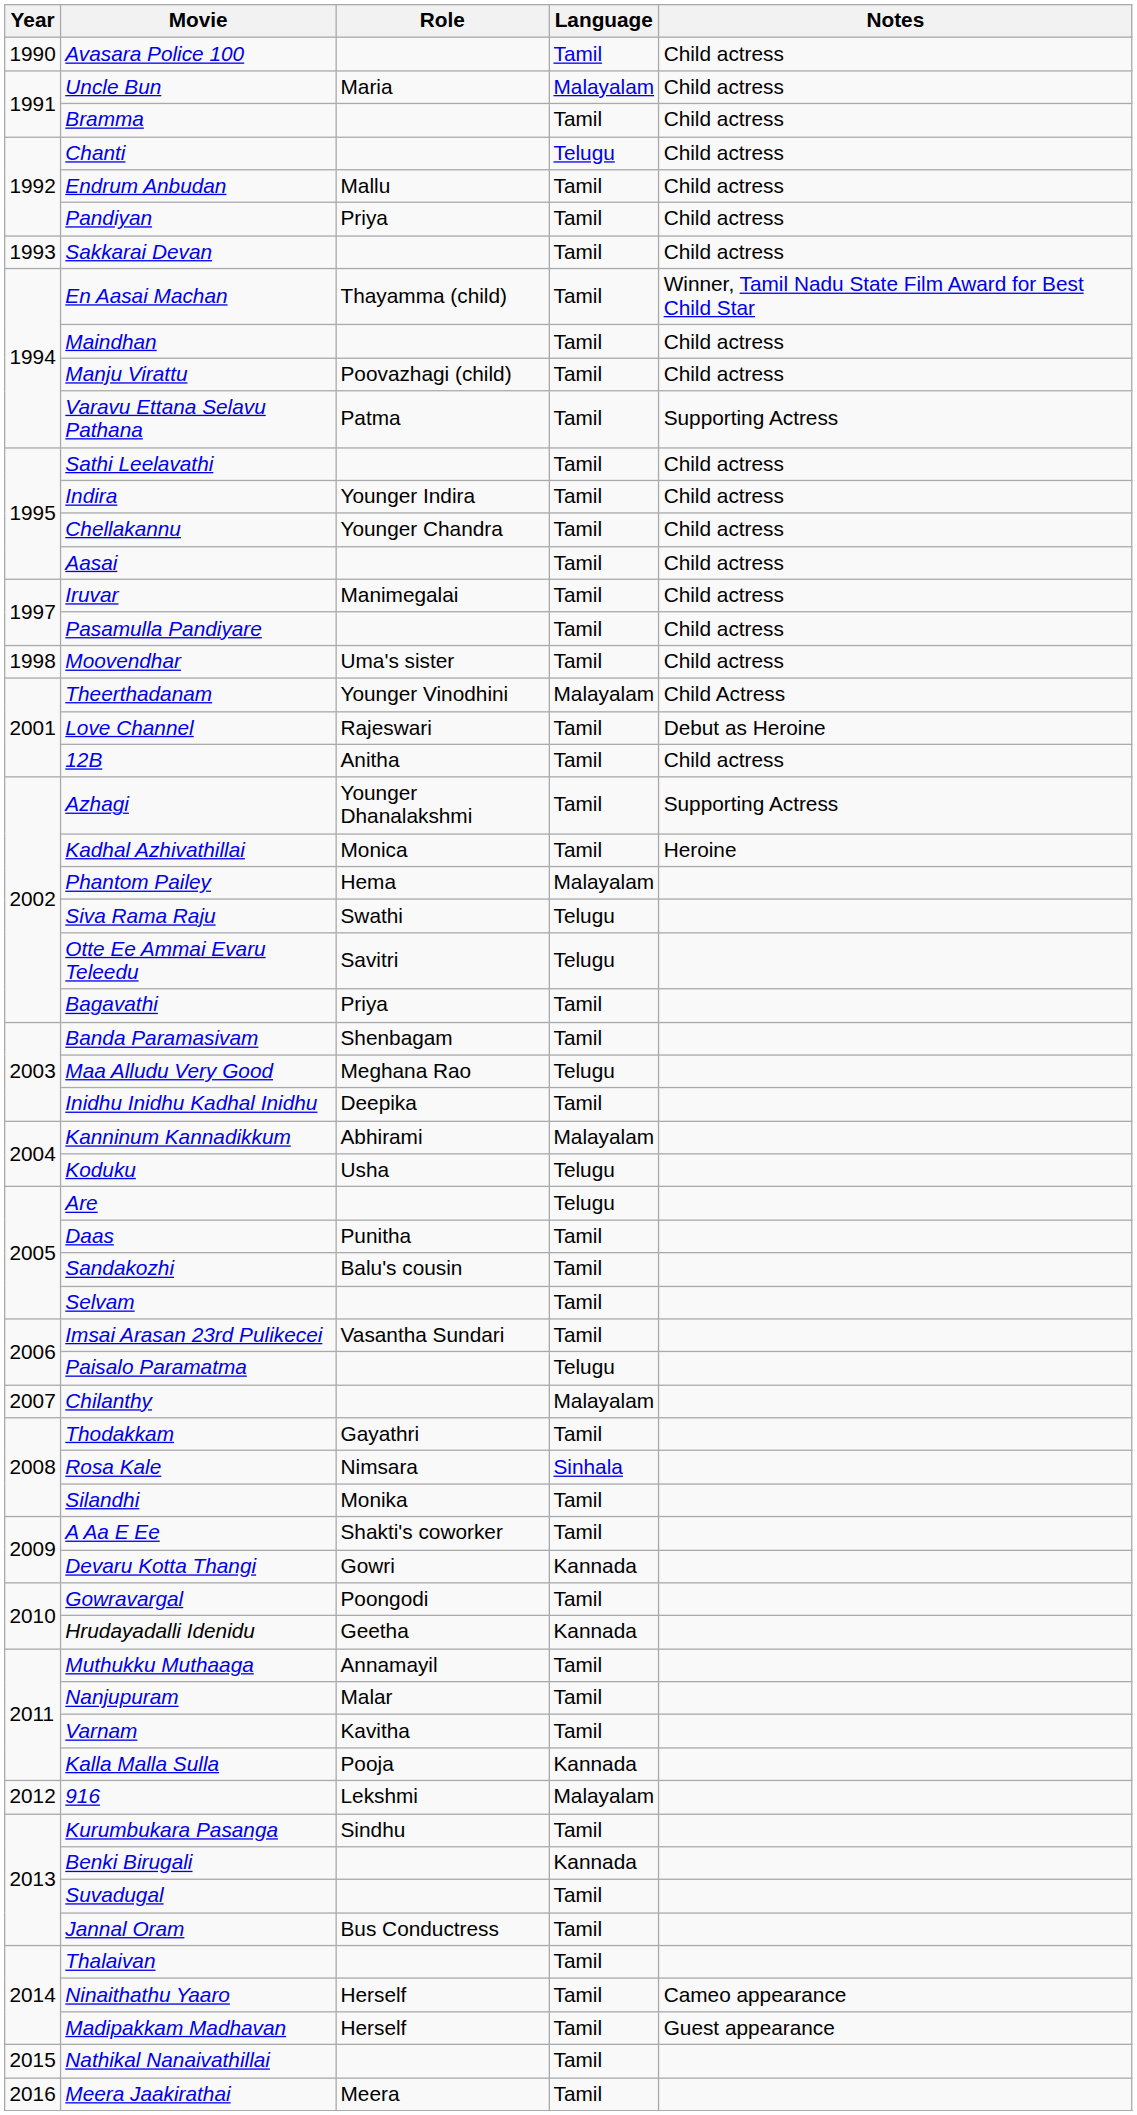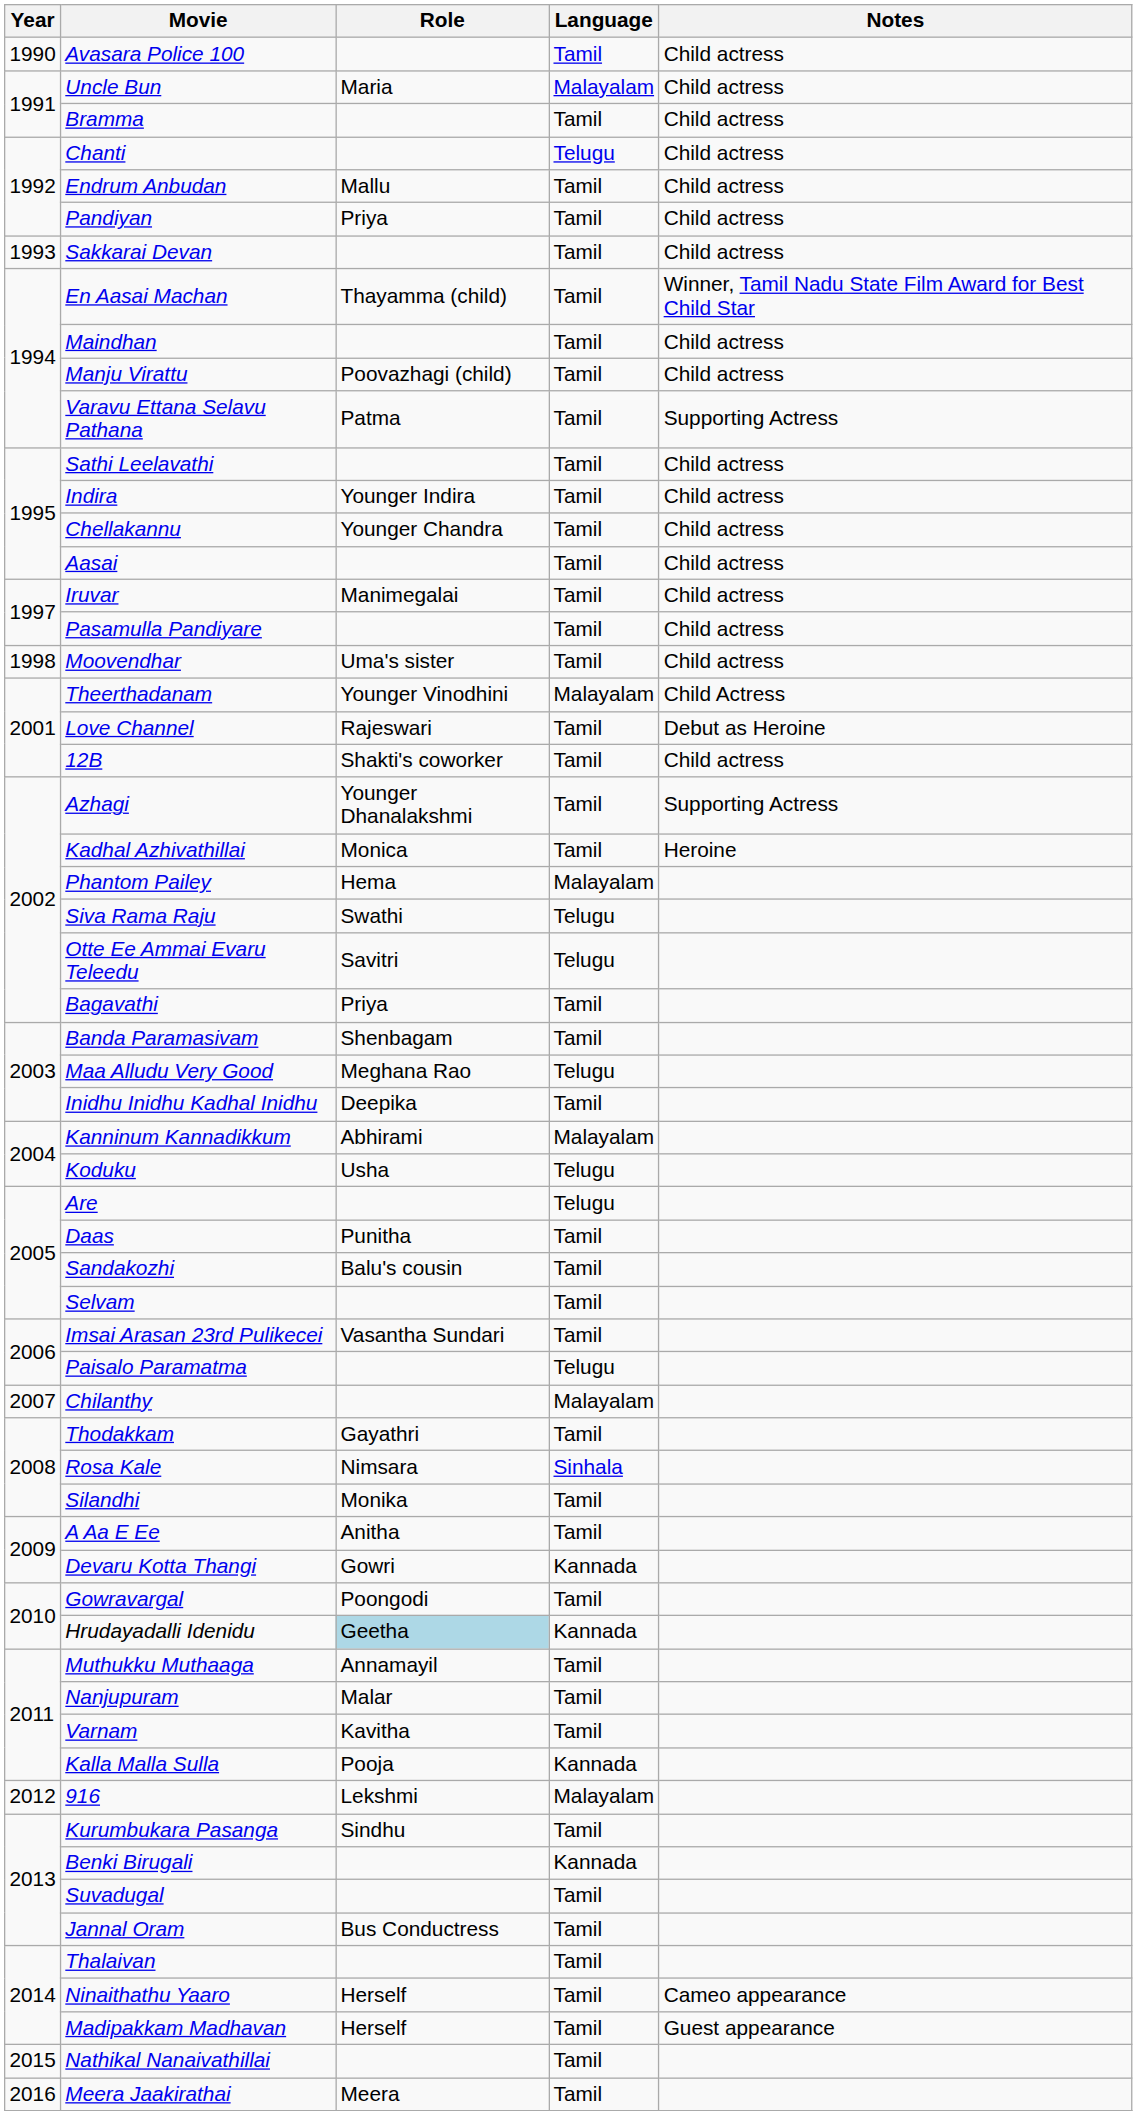12B | Role: Anitha -> Shakti's coworker
A Aa E Ee | Role: Shakti's coworker -> Anitha
Hrudayadalli Idenidu | Role: no background -> lightblue background
